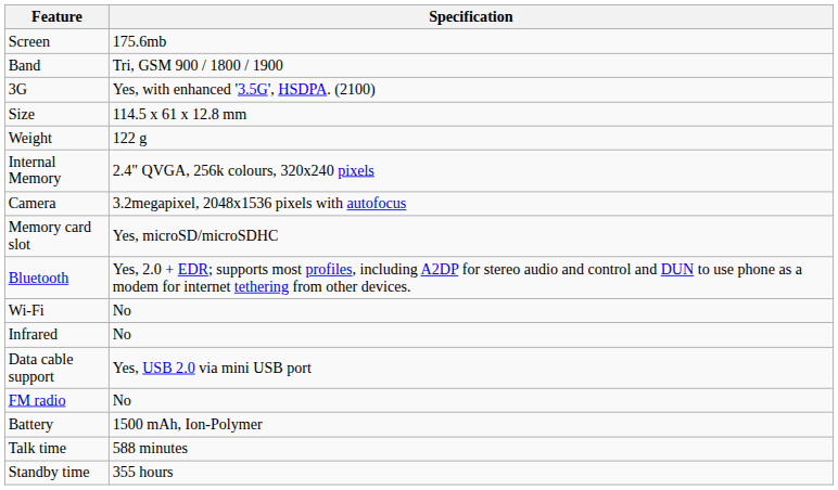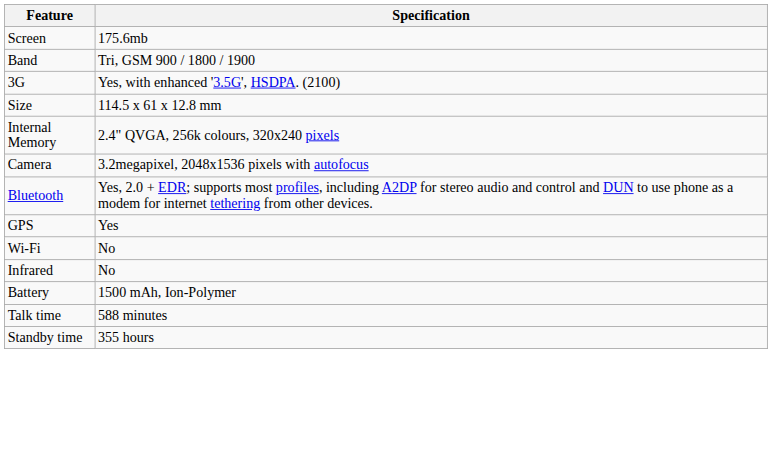- row: Weight | 122 g
- row: Memory card slot | Yes, microSD/microSDHC
+ row: GPS | Yes
- row: Data cable support | Yes, USB 2.0 via mini USB port
- row: FM radio | No
